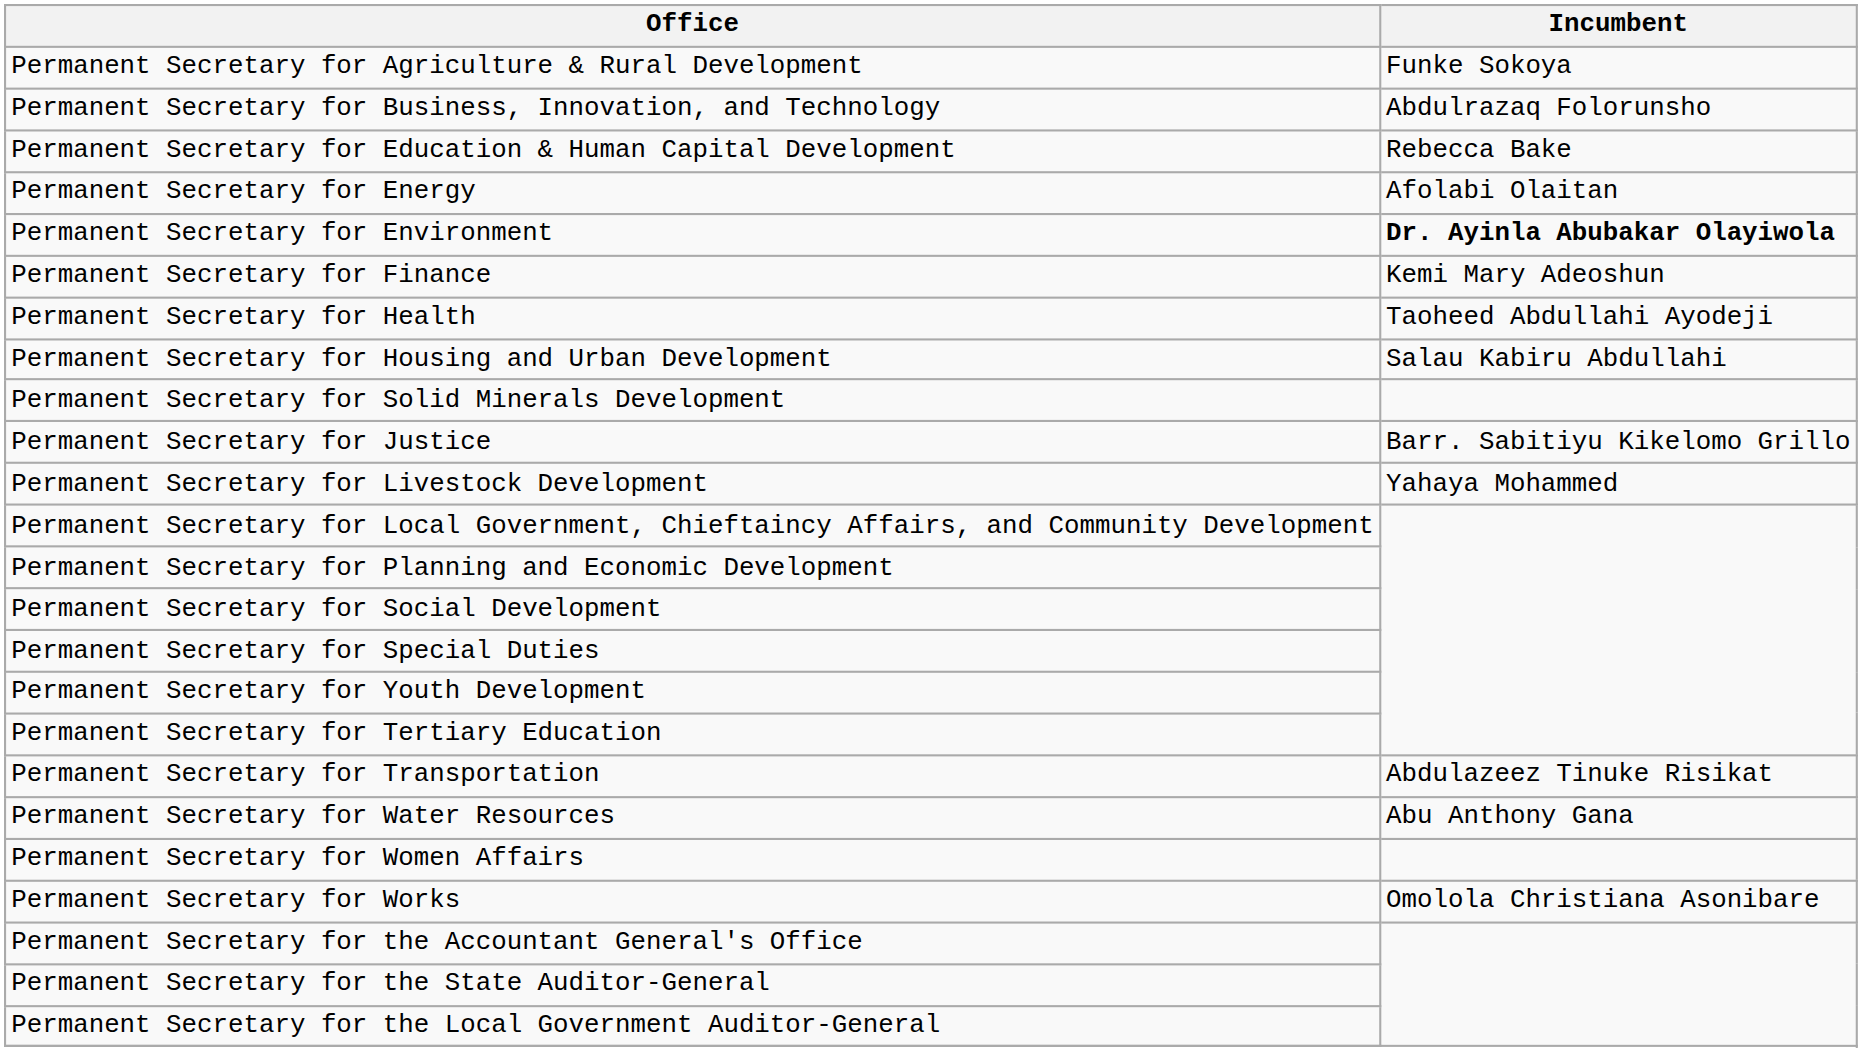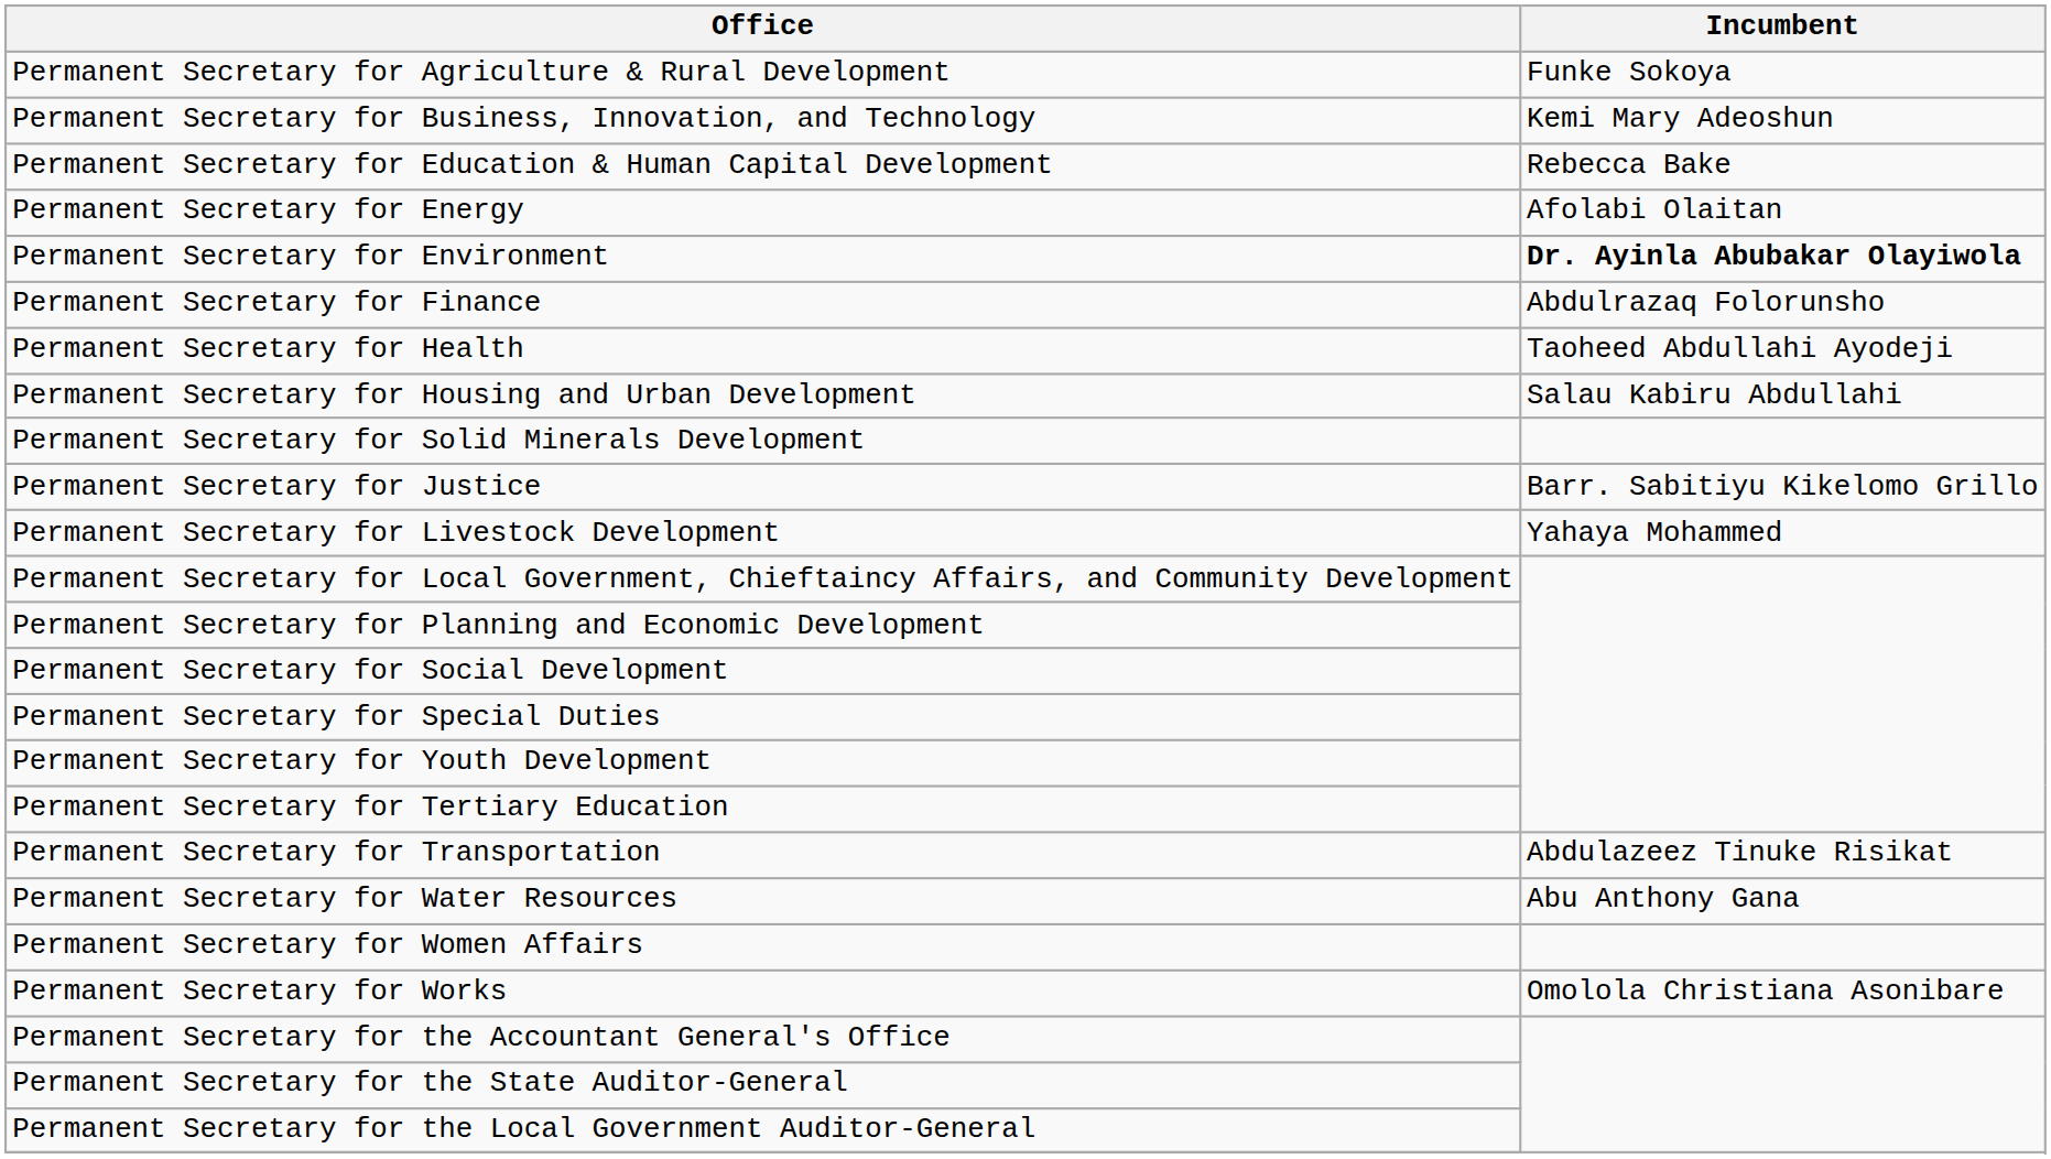Permanent Secretary for Business, Innovation, and Technology | Incumbent: Abdulrazaq Folorunsho -> Kemi Mary Adeoshun
Permanent Secretary for Finance | Incumbent: Kemi Mary Adeoshun -> Abdulrazaq Folorunsho
